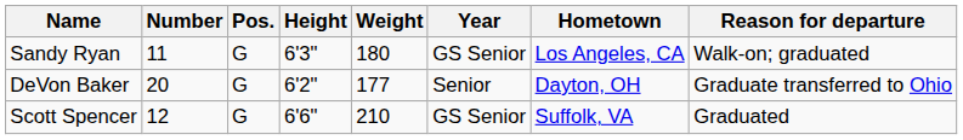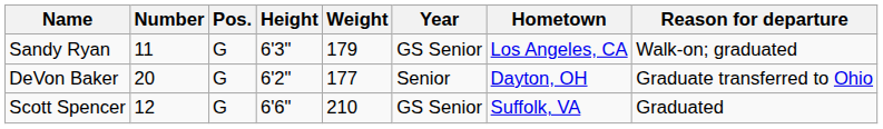Sandy Ryan | Weight: 180 -> 179
